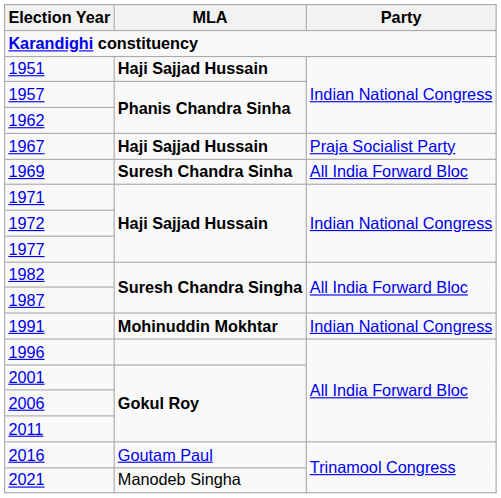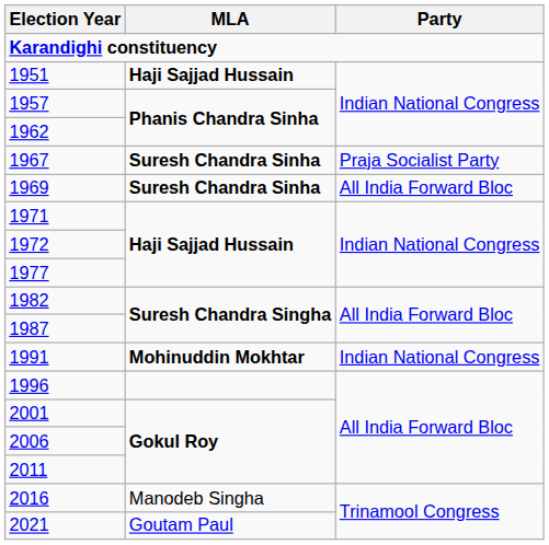1967 | MLA: Haji Sajjad Hussain -> Suresh Chandra Sinha
2016 | MLA: Goutam Paul -> Manodeb Singha
2021 | MLA: Manodeb Singha -> Goutam Paul
